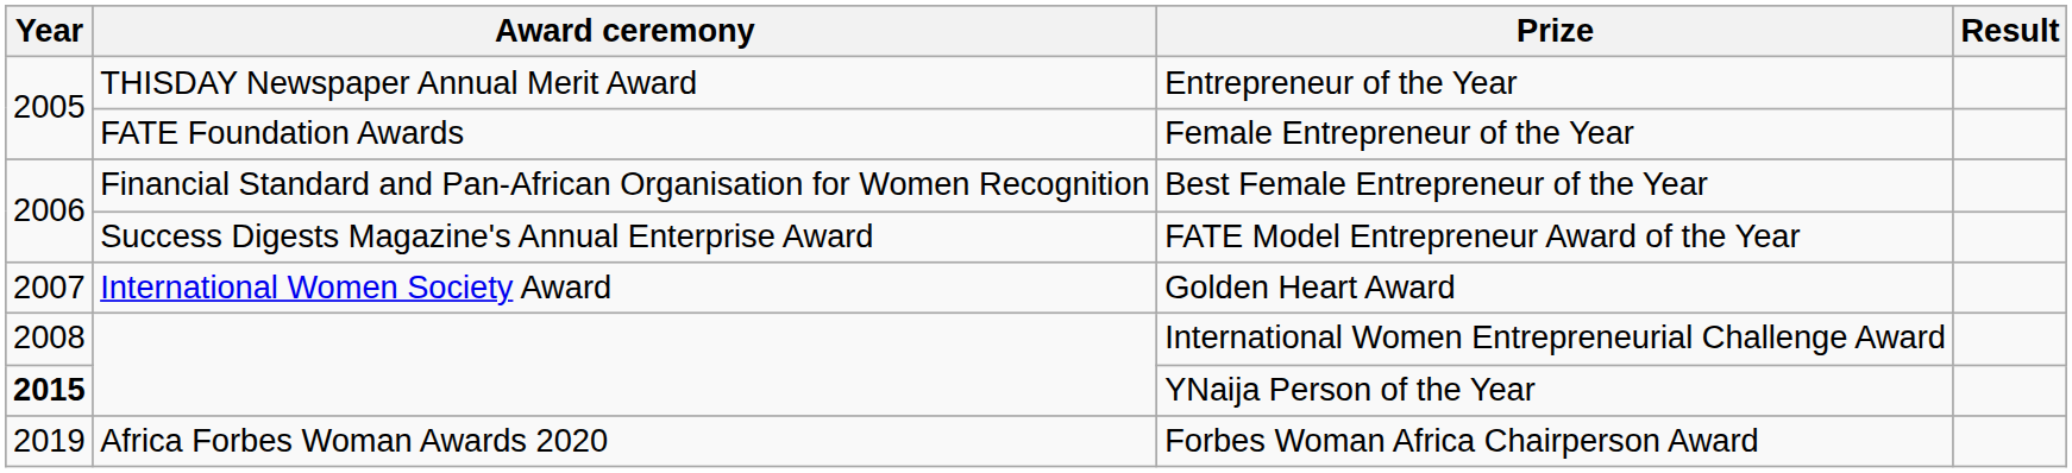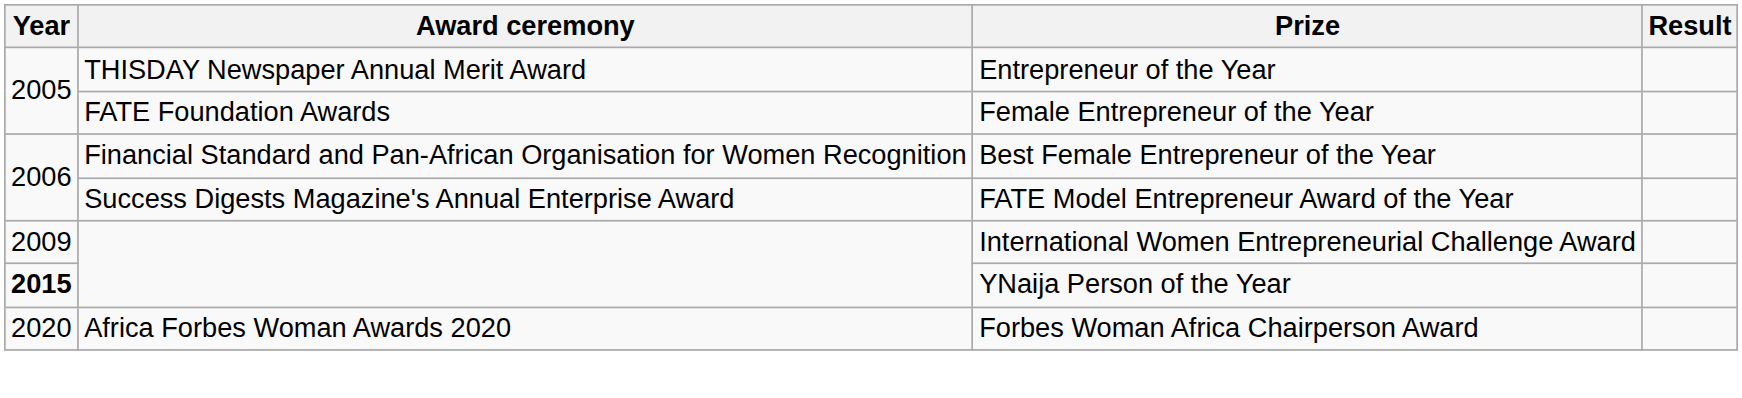- row: 2007 | International Women Society Award | Golden Heart Award
International Women Entrepreneurial Challenge Award | Year: 2008 -> 2009
Forbes Woman Africa Chairperson Award | Year: 2019 -> 2020
